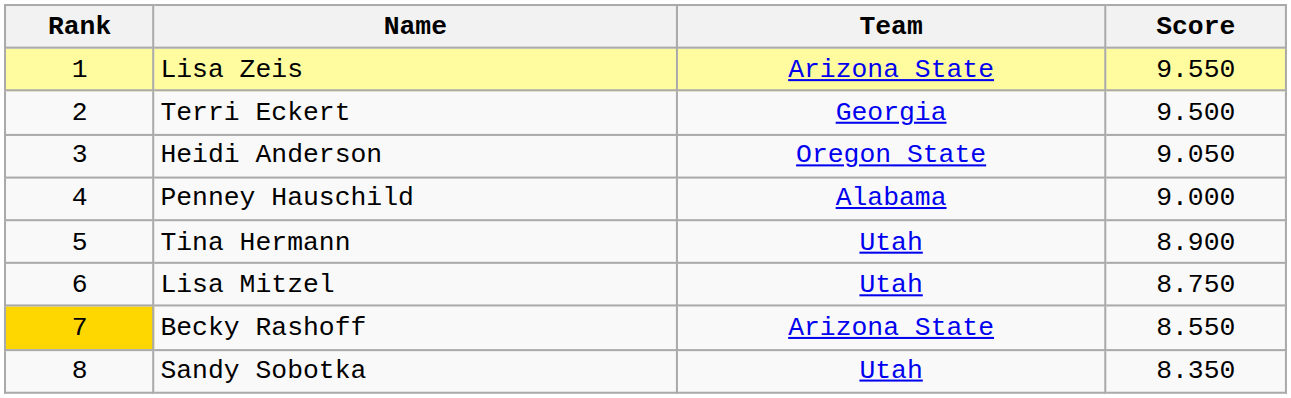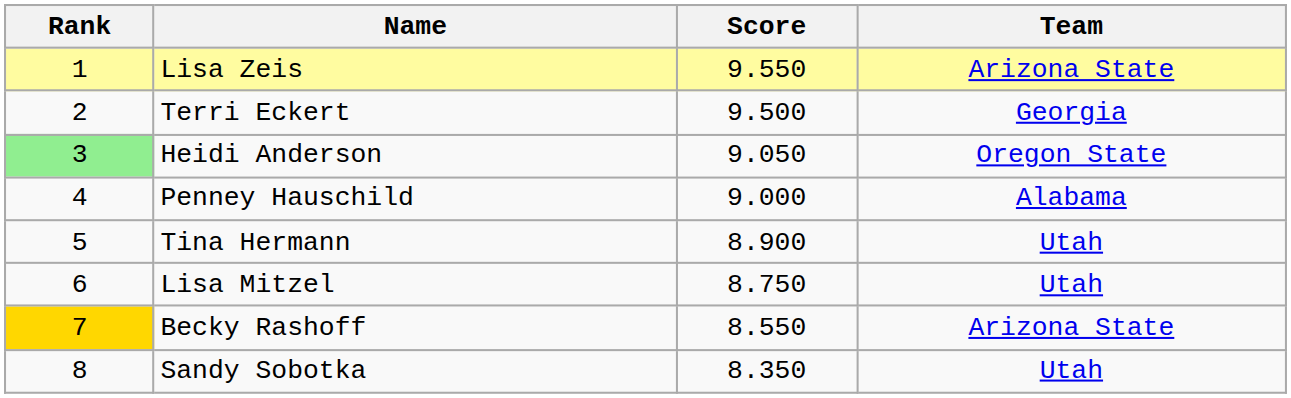columns swapped: Team <-> Score
Heidi Anderson | Rank: no background -> lightgreen background
